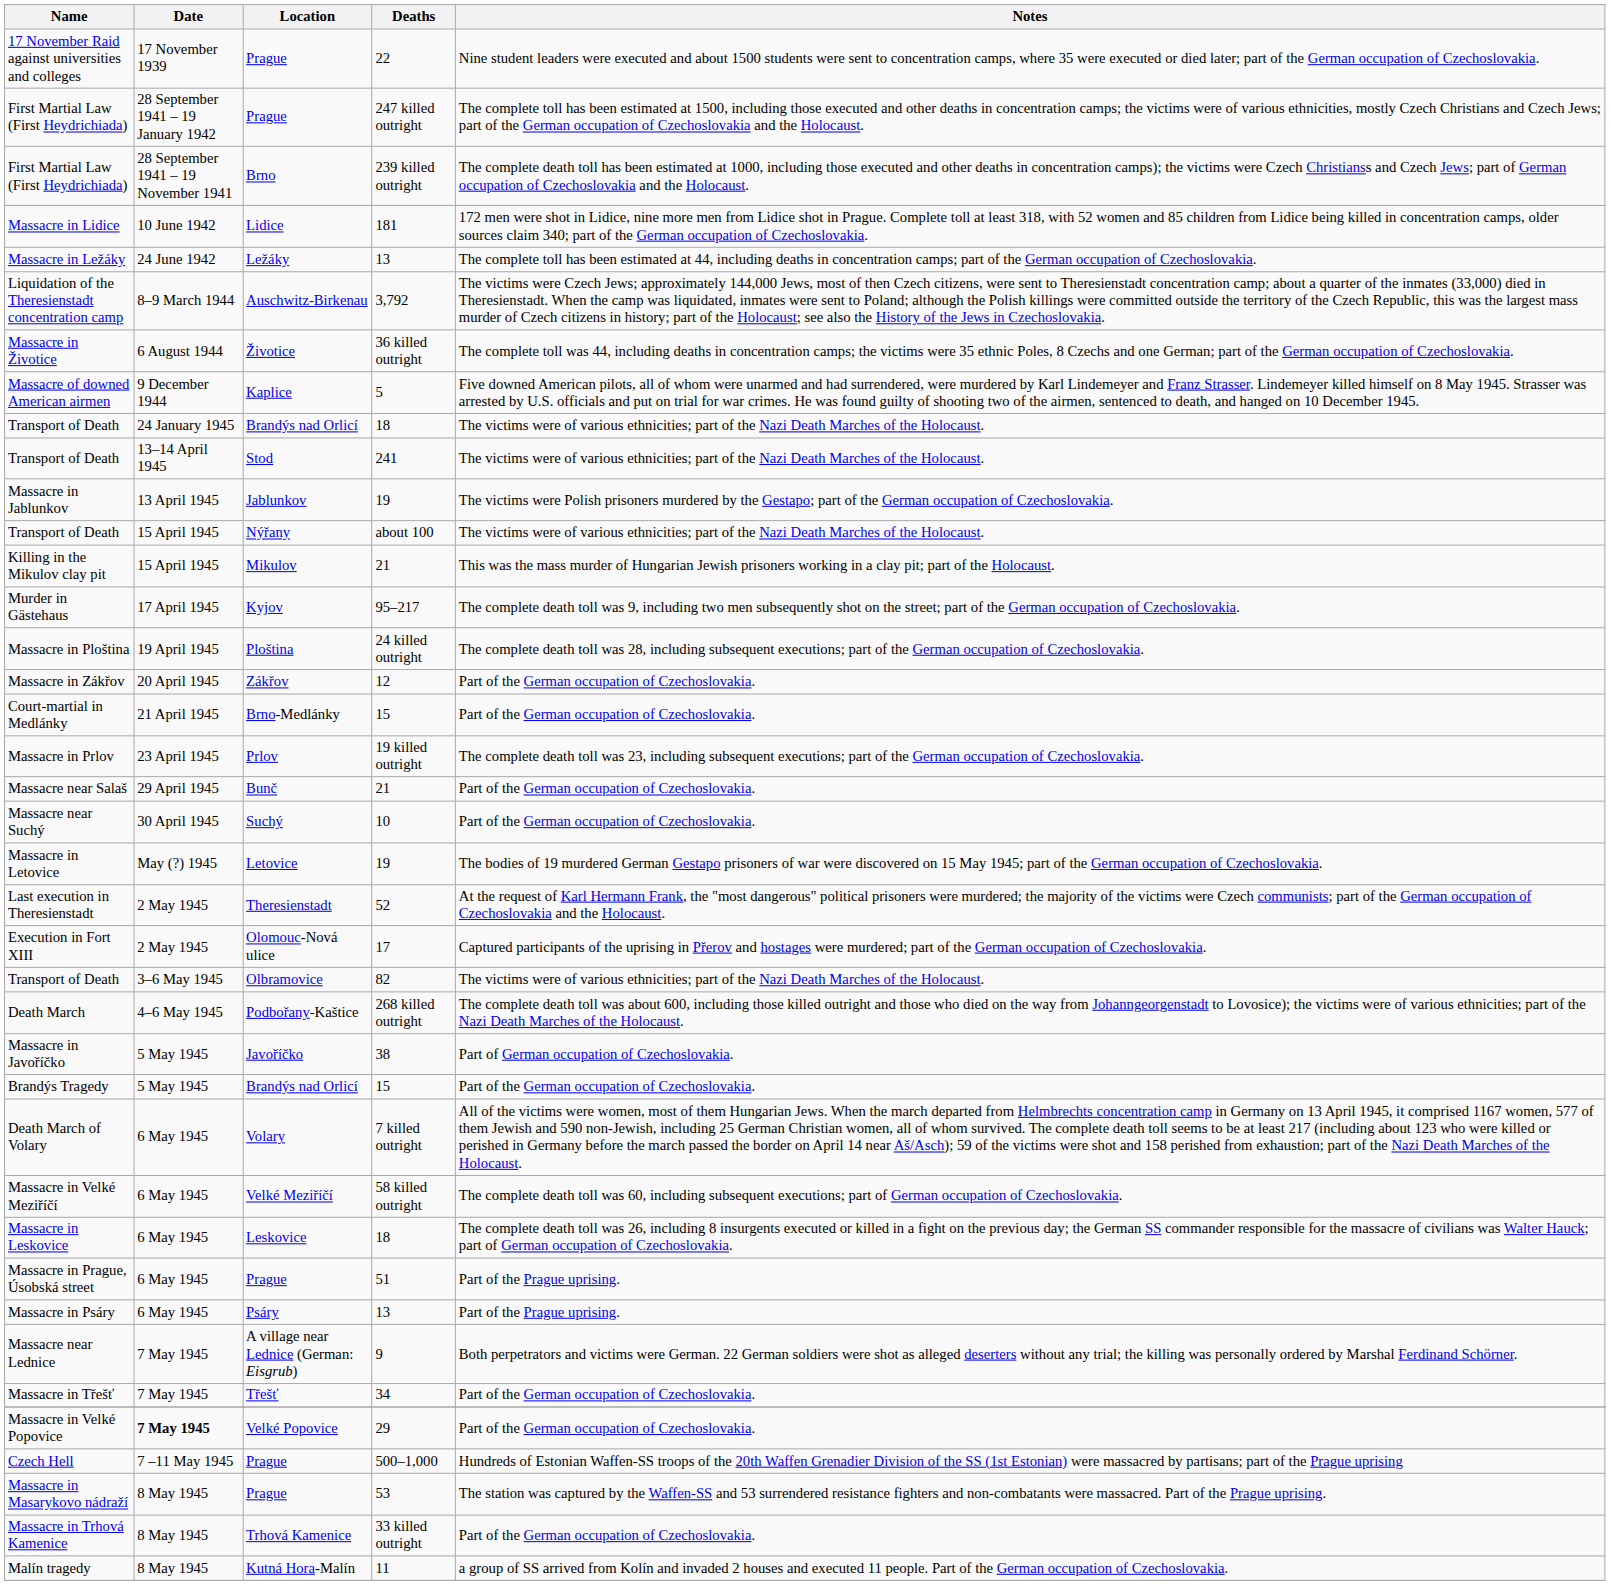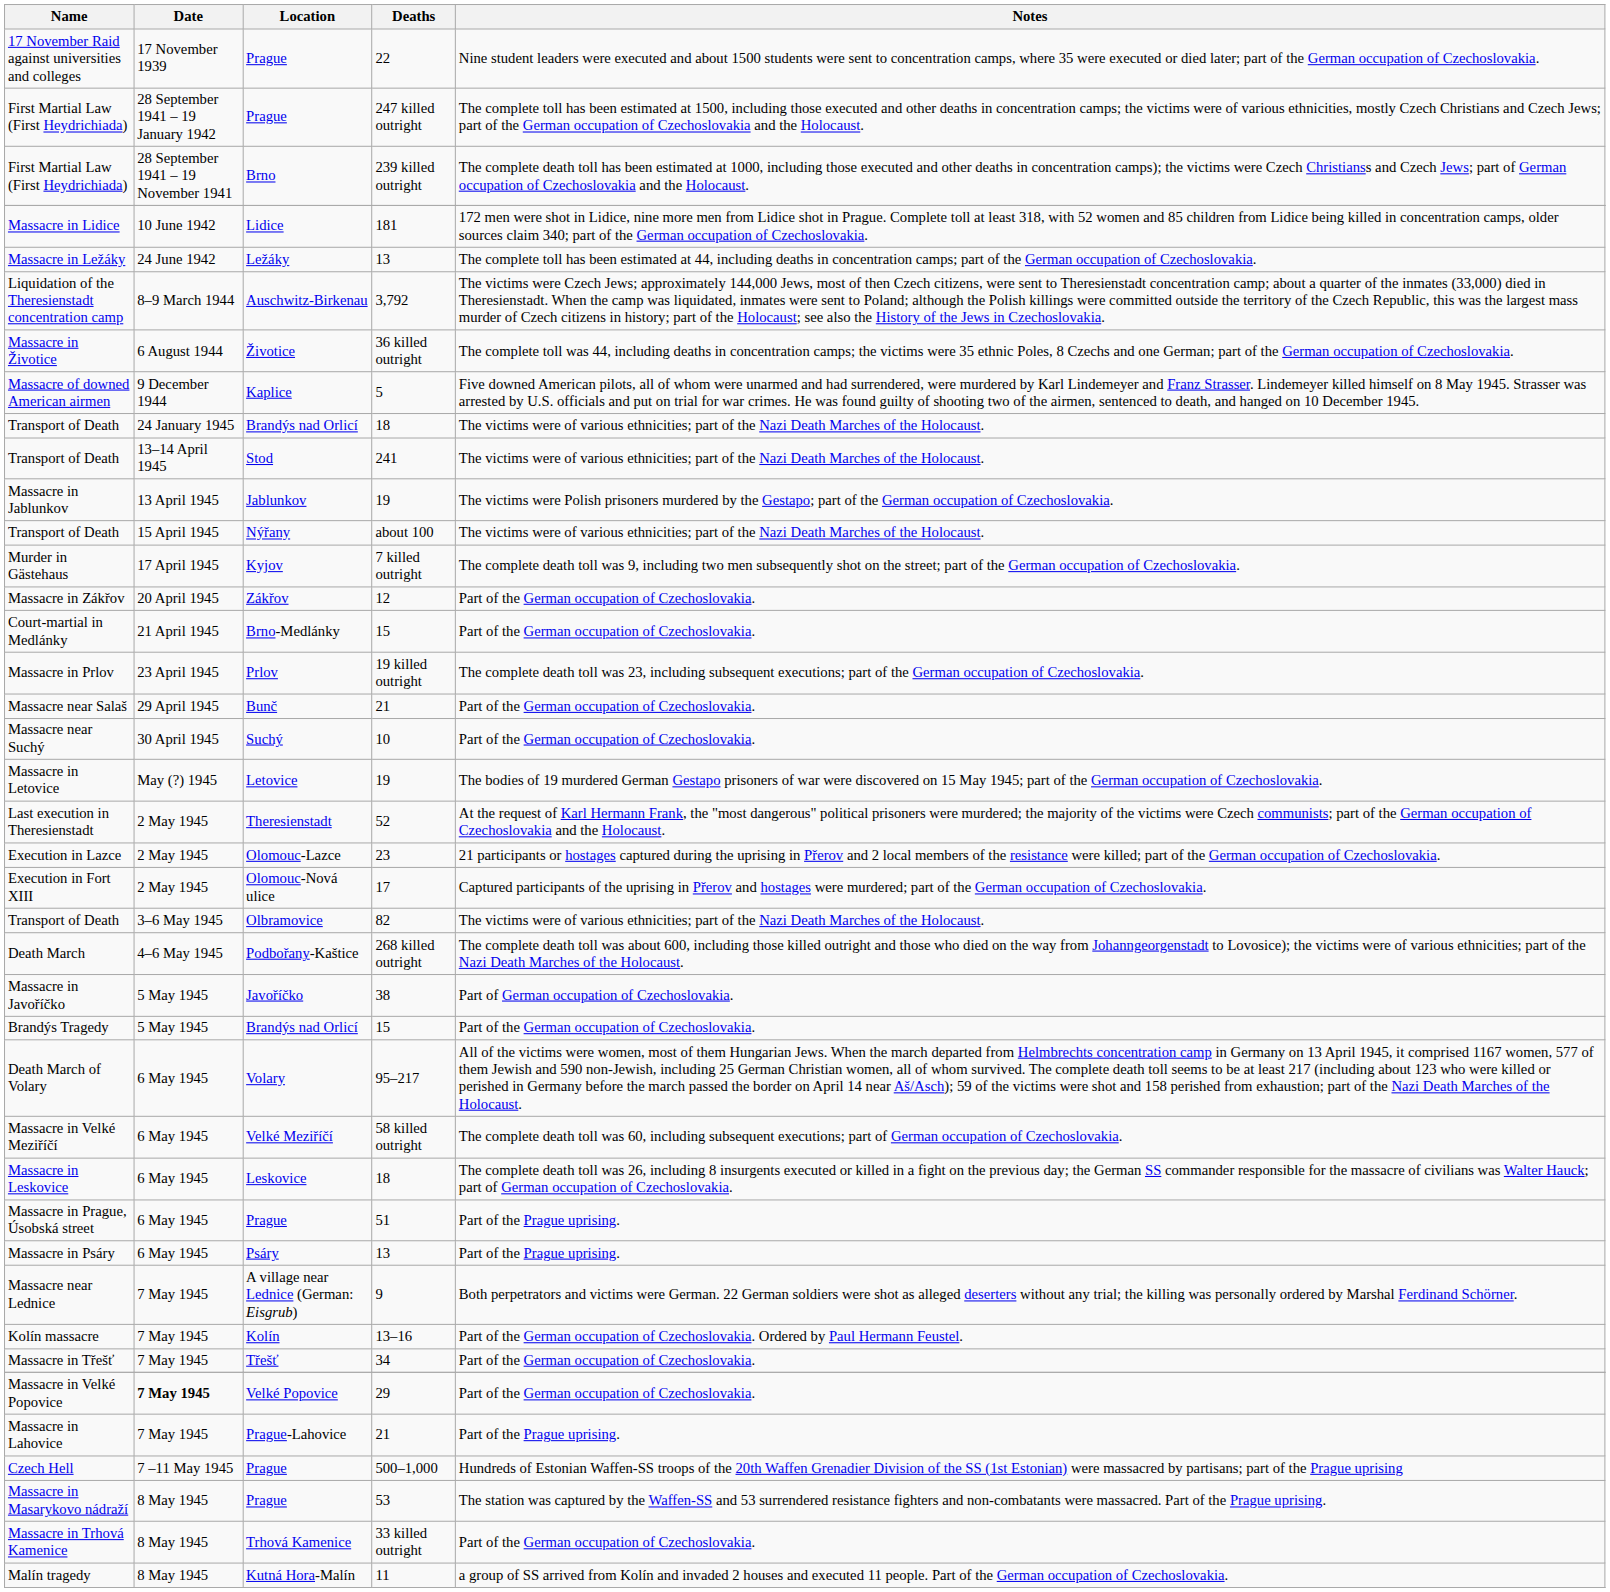- row: Killing in the Mikulov clay pit | 15 April 1945 | Mikulov | 21 | This was the mass murder of Hungarian Jewish prisoners working in a clay pit; part of the Holocaust.
Murder in Gästehaus | Deaths: 95–217 -> 7 killed outright
- row: Massacre in Ploština | 19 April 1945 | Ploština | 24 killed outright | The complete death toll was 28, including subsequent executions; part of the German occupation of Czechoslovakia.
+ row: Execution in Lazce | 2 May 1945 | Olomouc-Lazce | 23 | 21 participants or hostages captured during the uprising in Přerov and 2 local members of the resistance were killed; part of the German occupation of Czechoslovakia.
Death March of Volary | Deaths: 7 killed outright -> 95–217
+ row: Kolín massacre | 7 May 1945 | Kolín | 13–16 | Part of the German occupation of Czechoslovakia. Ordered by Paul Hermann Feustel.
+ row: Massacre in Lahovice | 7 May 1945 | Prague-Lahovice | 21 | Part of the Prague uprising.
